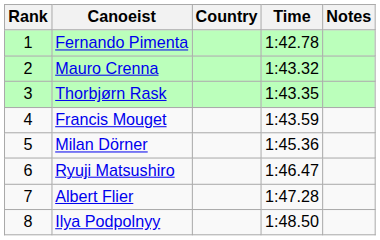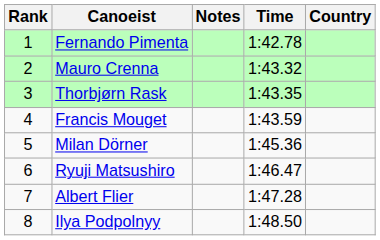columns swapped: Country <-> Notes
